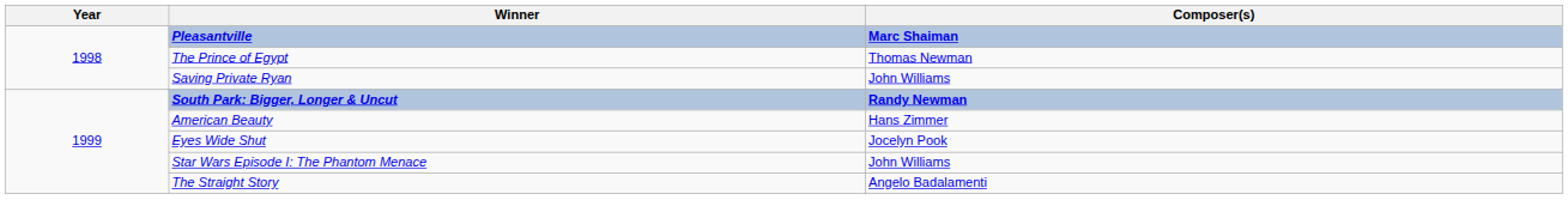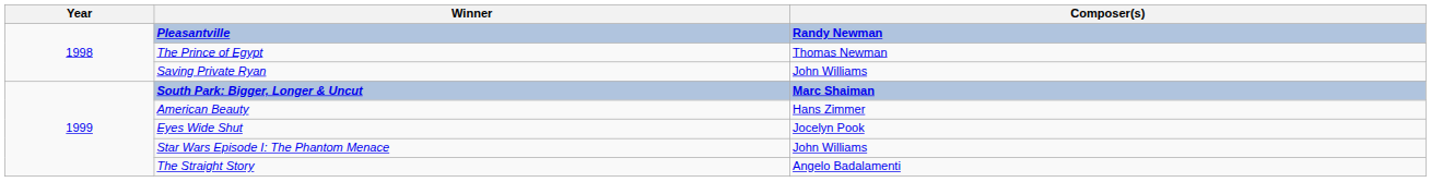Pleasantville | Composer(s): Marc Shaiman -> Randy Newman
South Park: Bigger, Longer & Uncut | Composer(s): Randy Newman -> Marc Shaiman
